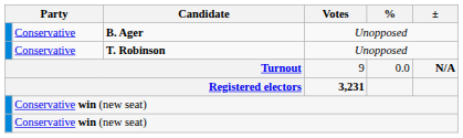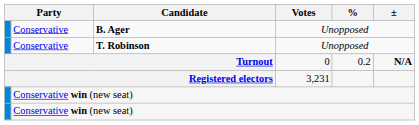Turnout | Votes: 9 -> 0
Turnout | %: 0.0 -> 0.2
Registered electors | Votes: bold -> normal
